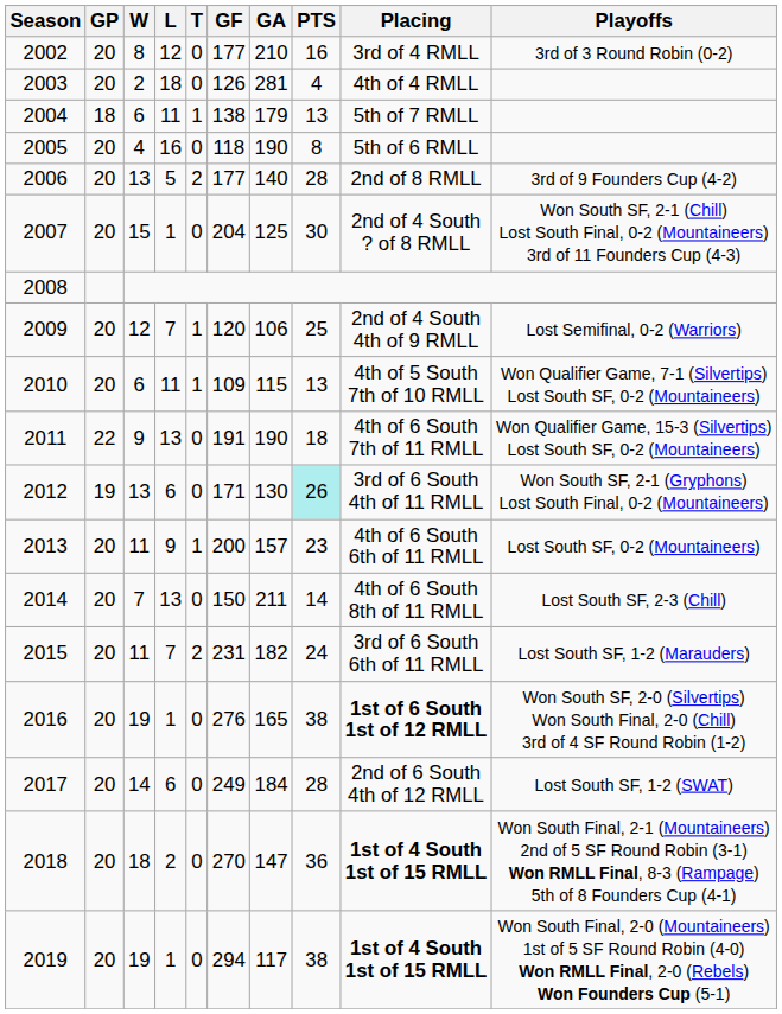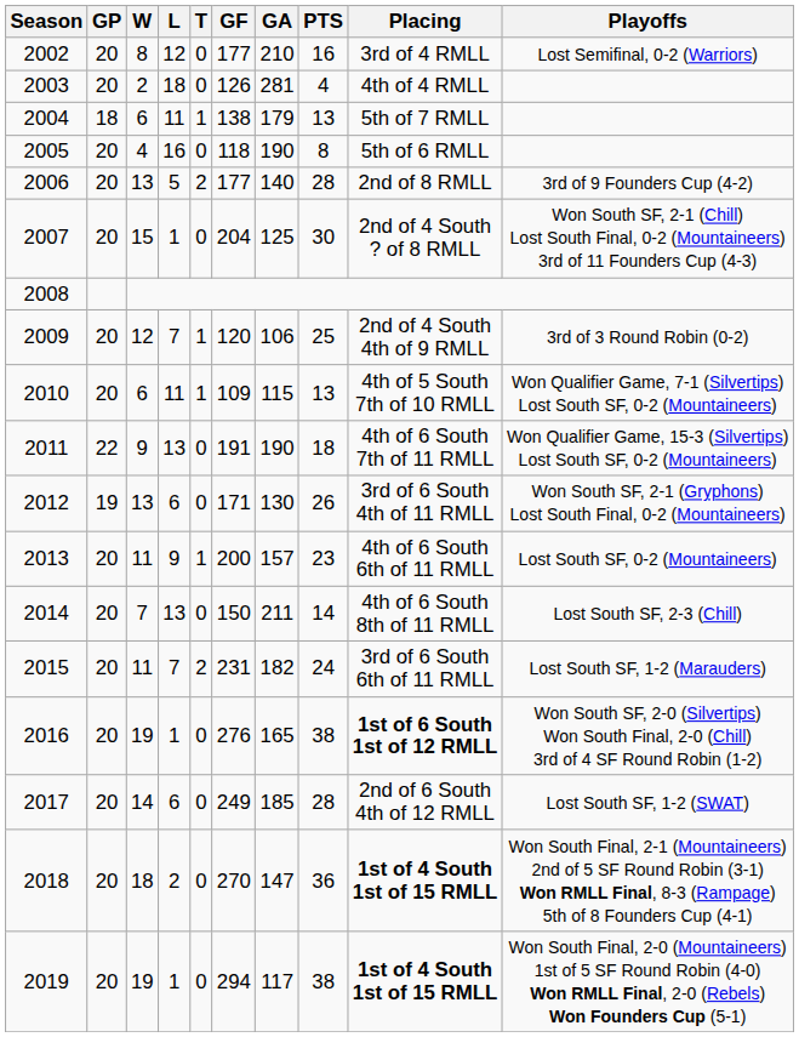2002 | Playoffs: 3rd of 3 Round Robin (0-2) -> Lost Semifinal, 0-2 (Warriors)
2009 | Playoffs: Lost Semifinal, 0-2 (Warriors) -> 3rd of 3 Round Robin (0-2)
2012 | PTS: paleturquoise background -> no background
2017 | GA: 184 -> 185
